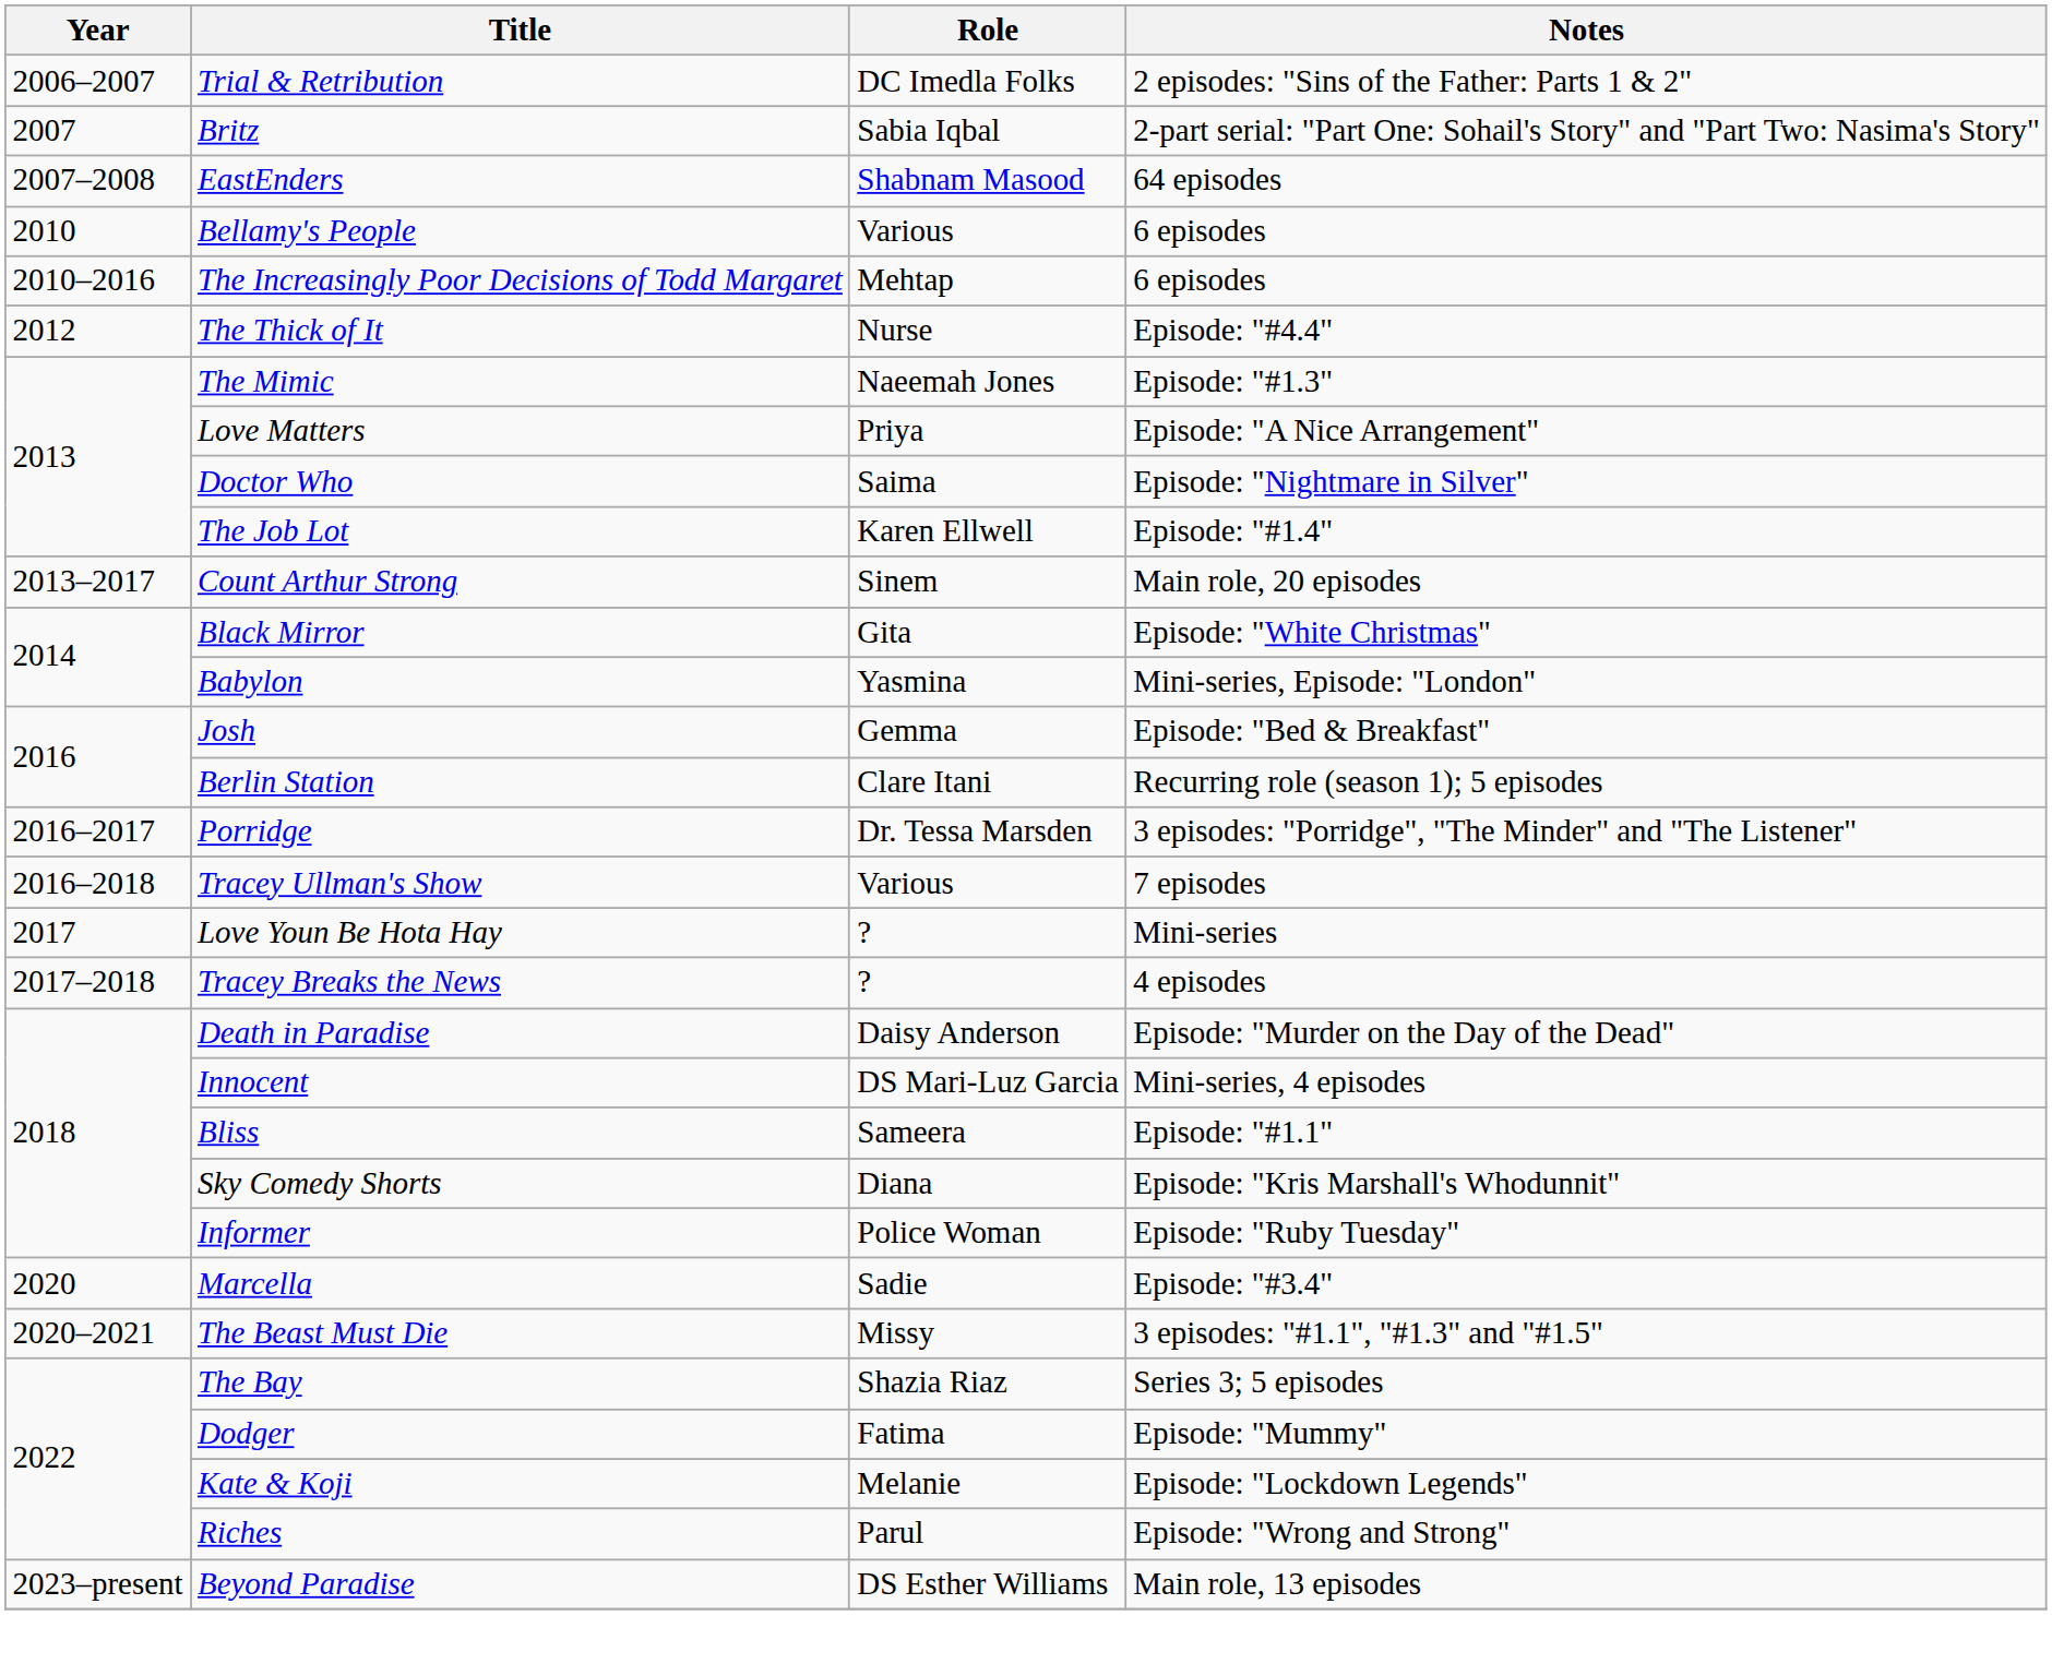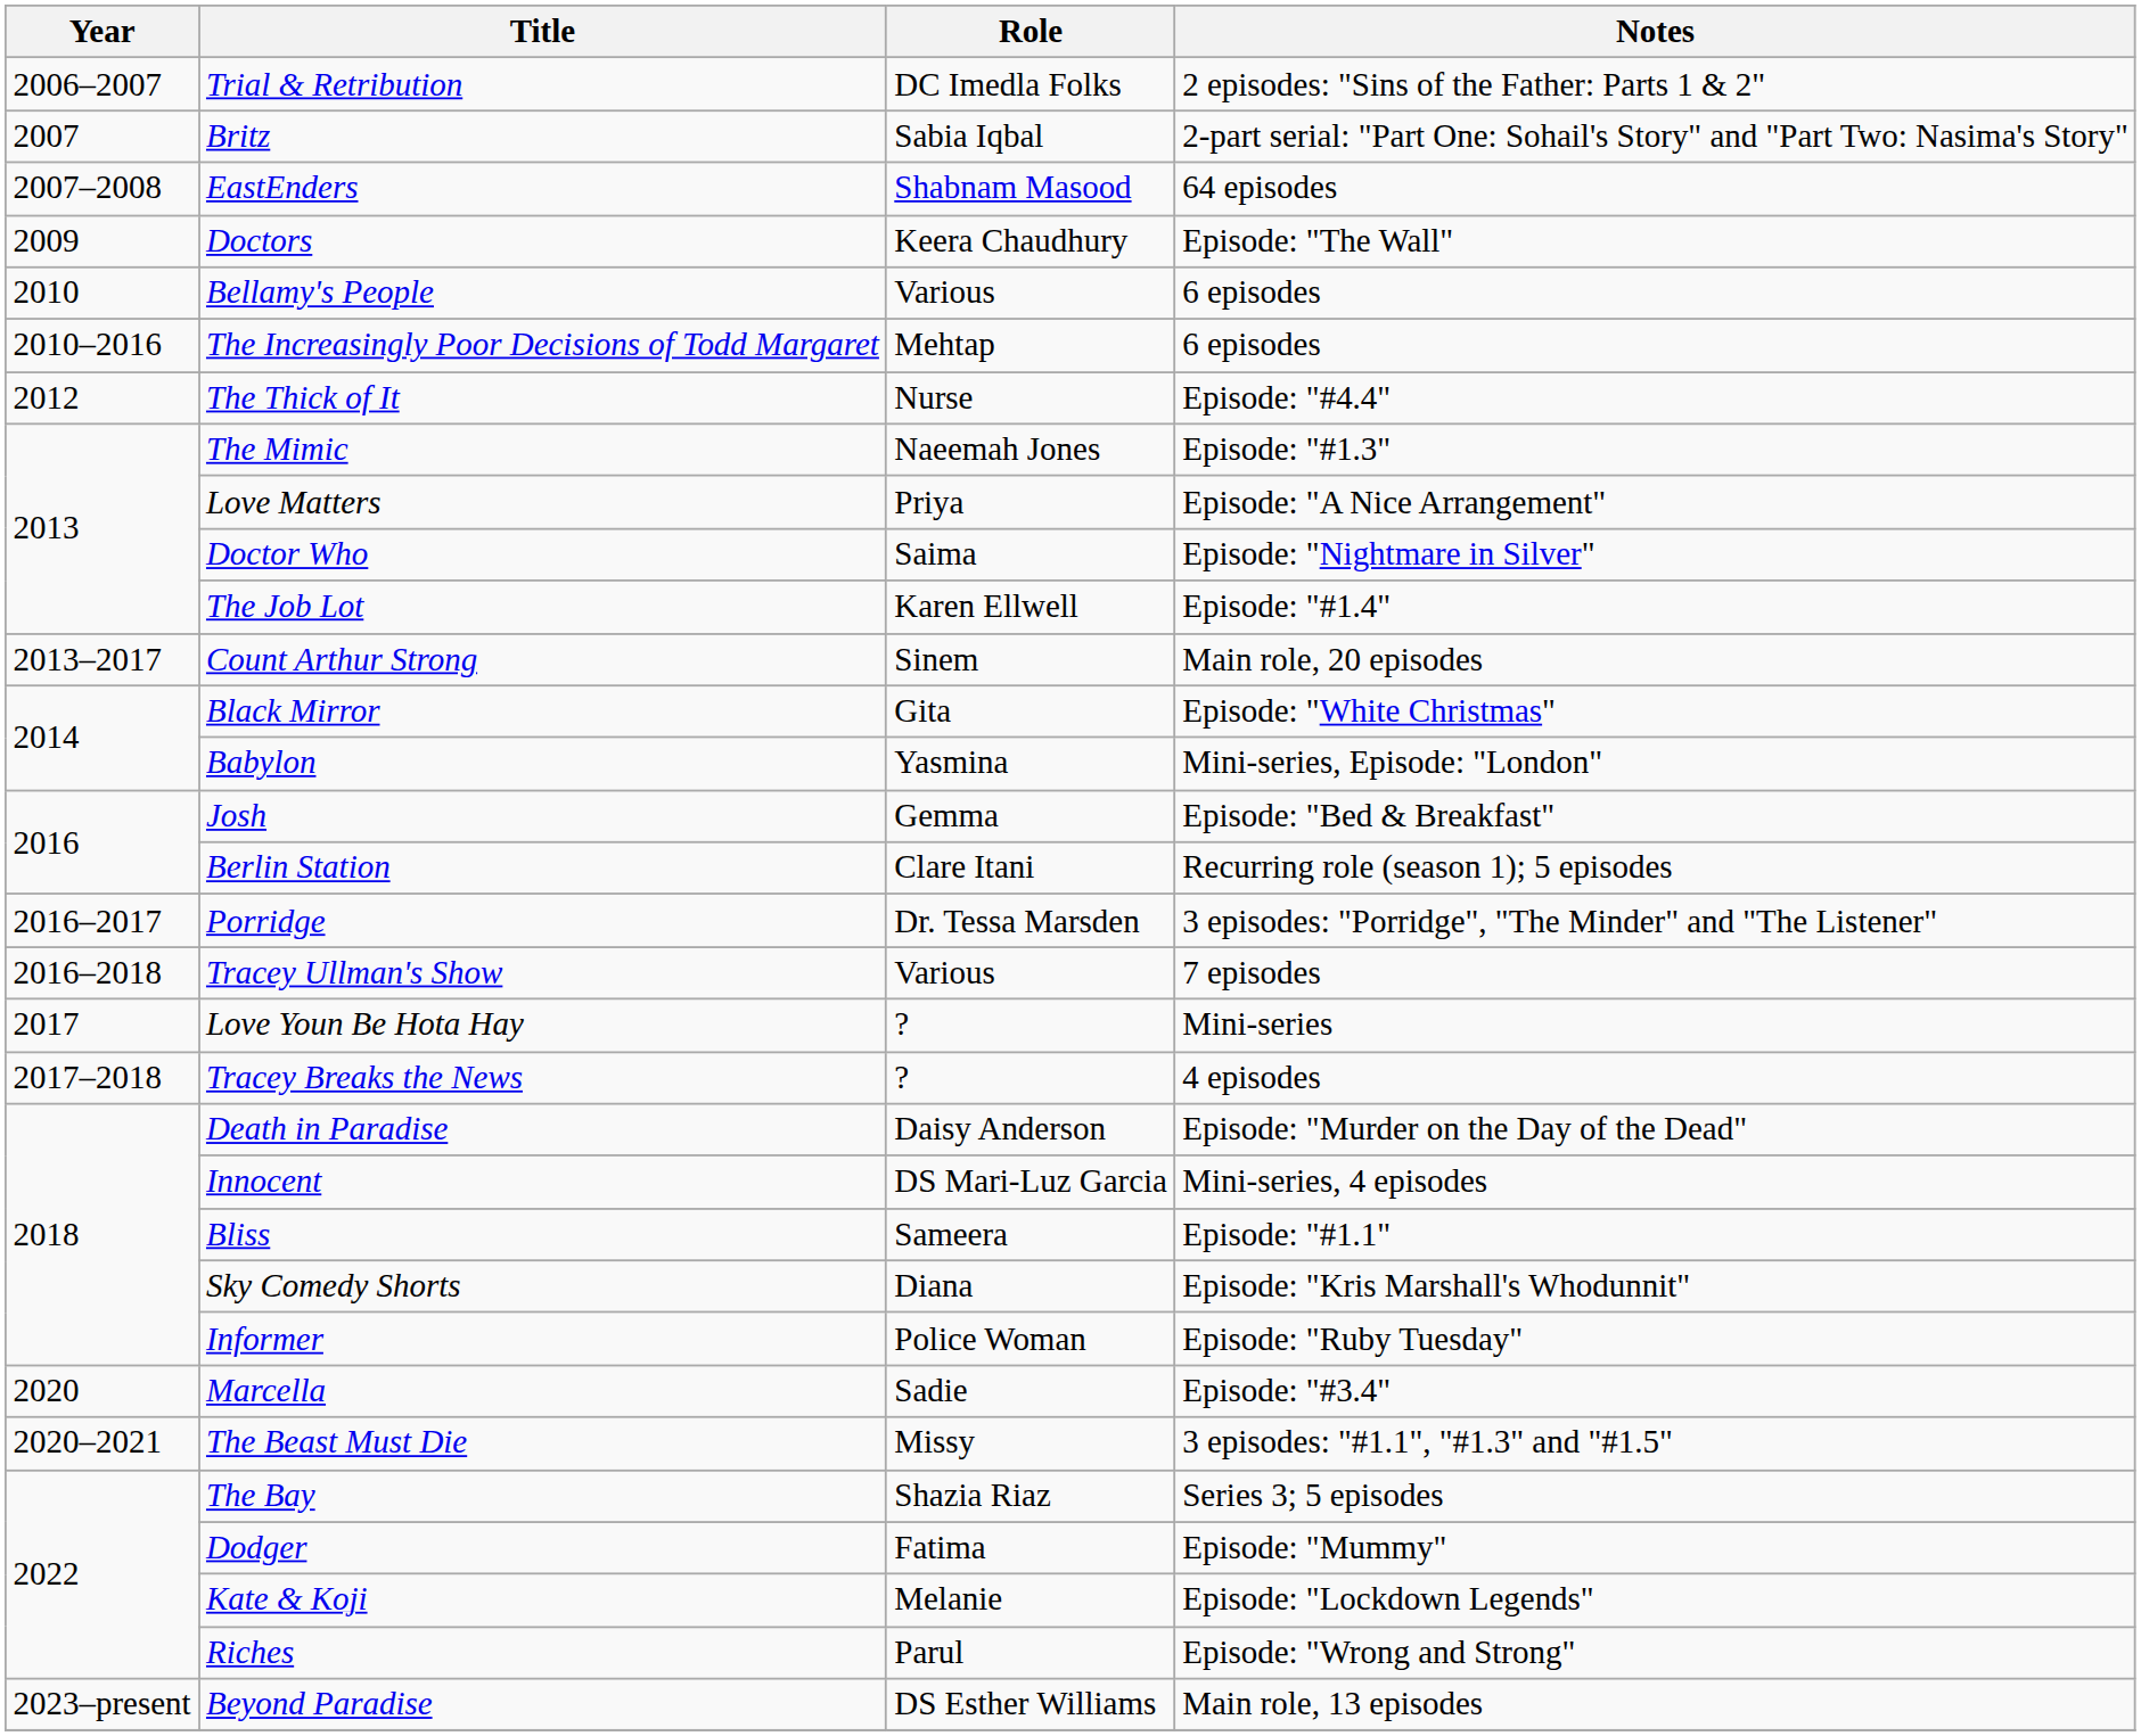+ row: 2009 | Doctors | Keera Chaudhury | Episode: "The Wall"
